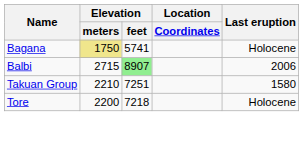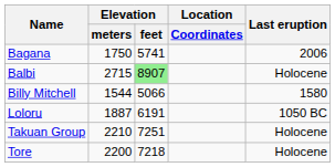Bagana | Elevation / meters: khaki background -> no background
Bagana | Last eruption: Holocene -> 2006
Balbi | Last eruption: 2006 -> Holocene
+ row: Billy Mitchell | 1544 | 5066 | 1580
+ row: Loloru | 1887 | 6191 | 1050 BC
Takuan Group | Last eruption: 1580 -> Holocene
